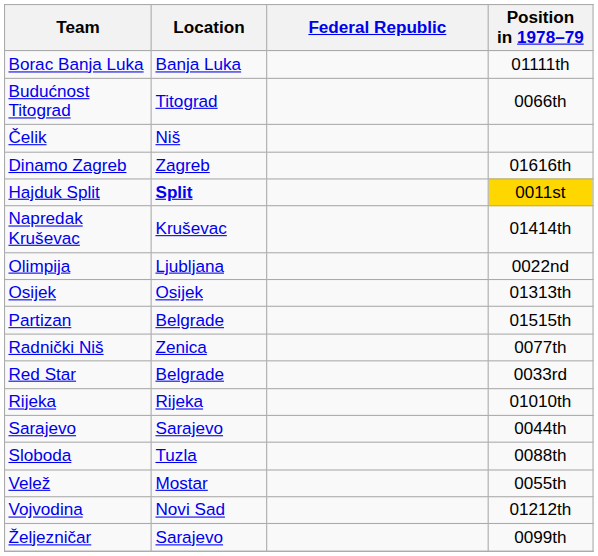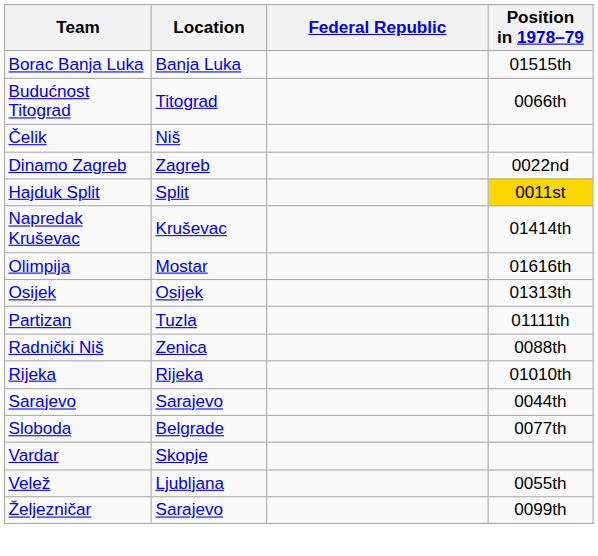Borac Banja Luka | Position in 1978–79: 01111th -> 01515th
Dinamo Zagreb | Position in 1978–79: 01616th -> 0022nd
Hajduk Split | Location: bold -> normal
Olimpija | Location: Ljubljana -> Mostar
Olimpija | Position in 1978–79: 0022nd -> 01616th
Partizan | Location: Belgrade -> Tuzla
Partizan | Position in 1978–79: 01515th -> 01111th
Radnički Niš | Position in 1978–79: 0077th -> 0088th
- row: Red Star | Belgrade | 0033rd
Sloboda | Location: Tuzla -> Belgrade
Sloboda | Position in 1978–79: 0088th -> 0077th
+ row: Vardar | Skopje
Velež | Location: Mostar -> Ljubljana
- row: Vojvodina | Novi Sad | 01212th
